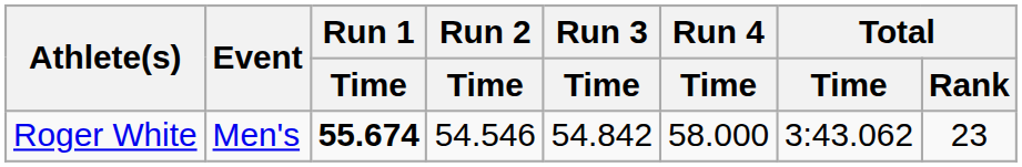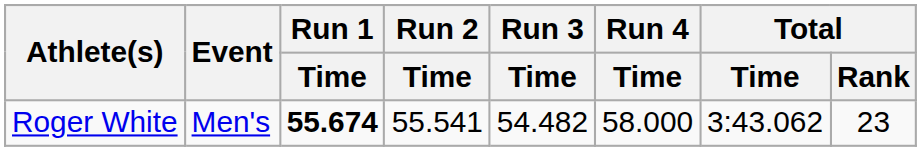Roger White | Run 2 / Time: 54.546 -> 55.541
Roger White | Run 3 / Time: 54.842 -> 54.482
